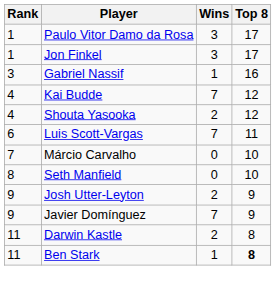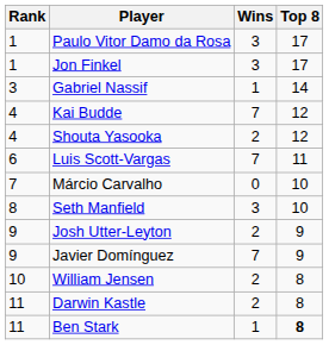Gabriel Nassif | Top 8: 16 -> 14
Seth Manfield | Wins: 0 -> 3
+ row: 10 | William Jensen | 2 | 8
